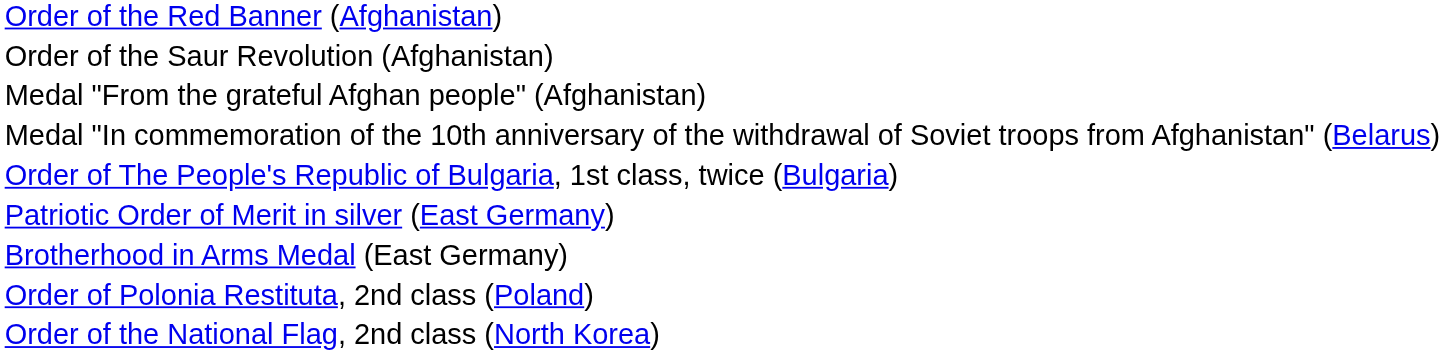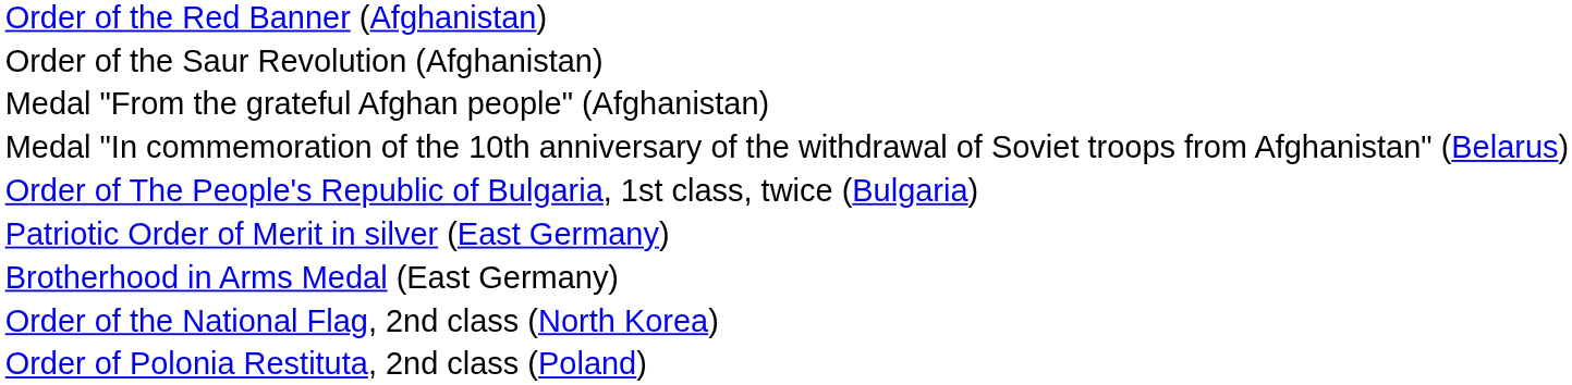rows swapped: Order of the National Flag, 2nd class (North Korea) <-> Order of Polonia Restituta, 2nd class (Poland)
